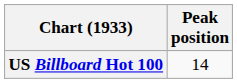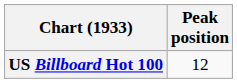US Billboard Hot 100 | Peak position: 14 -> 12
